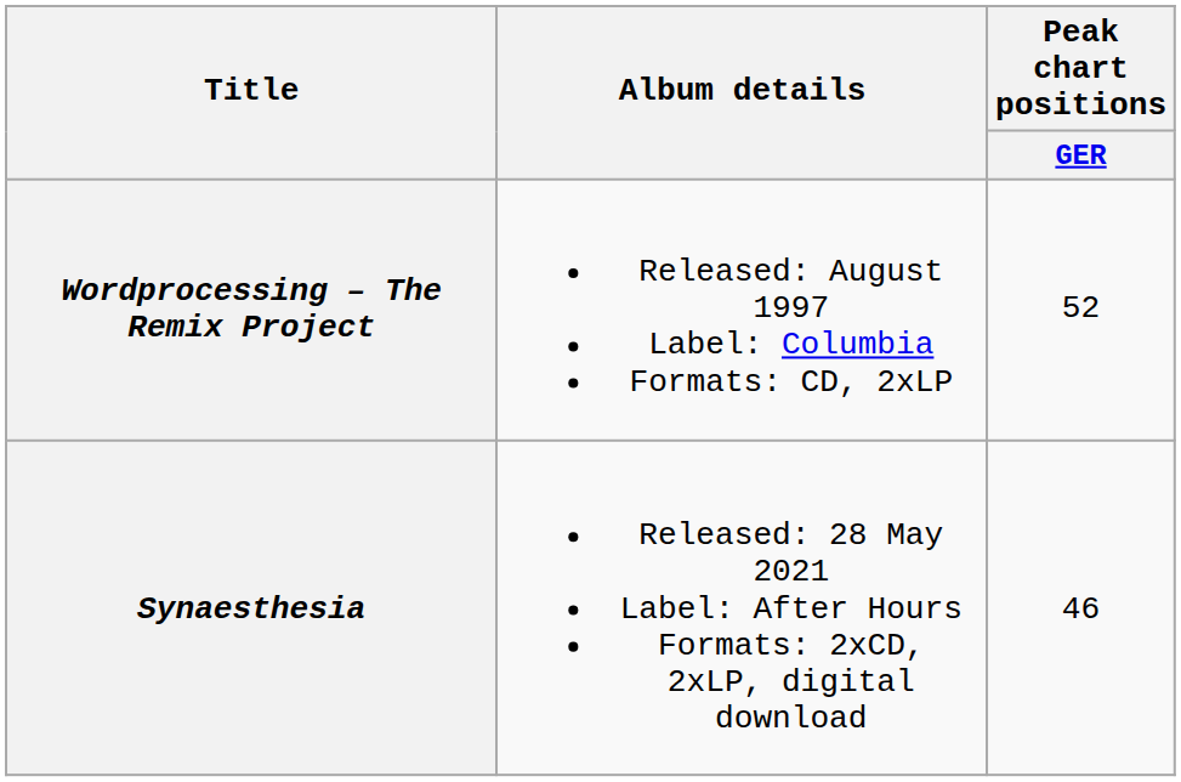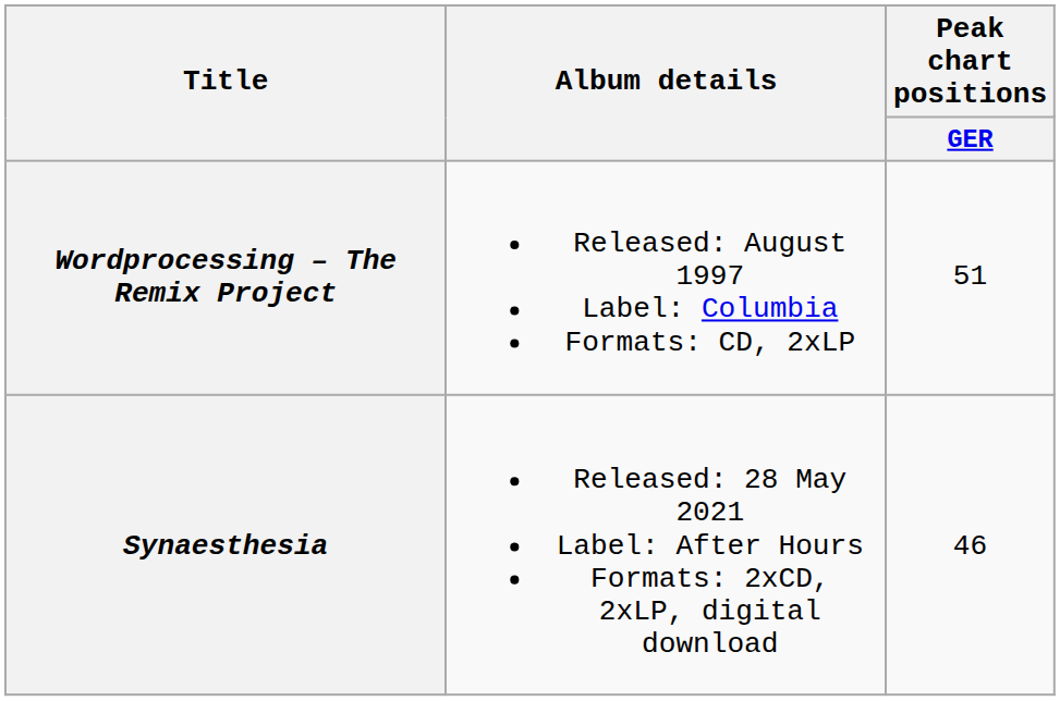Wordprocessing – The Remix Project | Peak chart positions / GER: 52 -> 51
